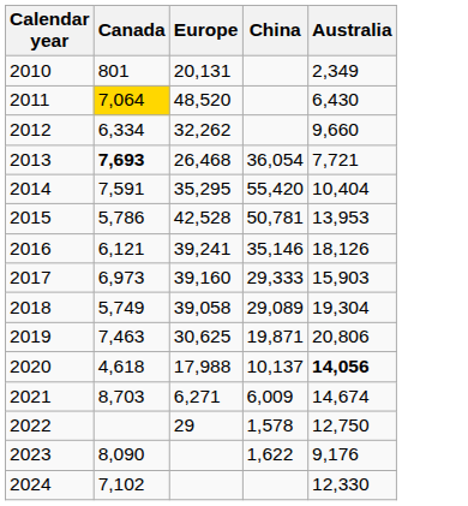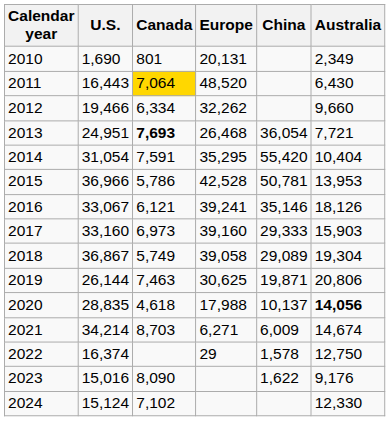+ column: U.S. | 1,690 | 16,443 | 19,466 | 24,951 | 31,054 | 36,966 | 33,067 | 33,160 | 36,867 | 26,144 | 28,835 | 34,214 | 16,374 | 15,016 | 15,124
